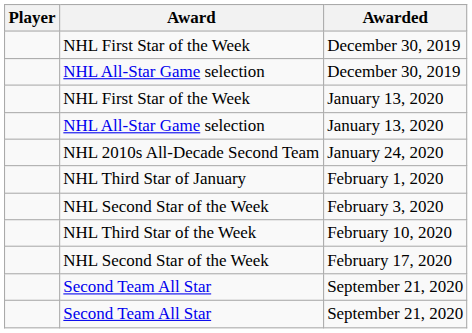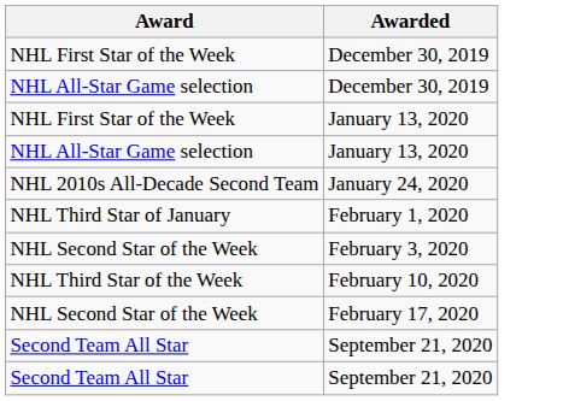- column: Player
